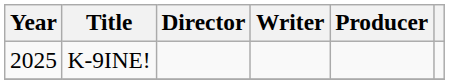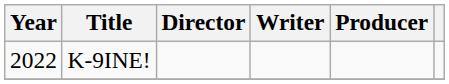K-9INE! | Year: 2025 -> 2022
